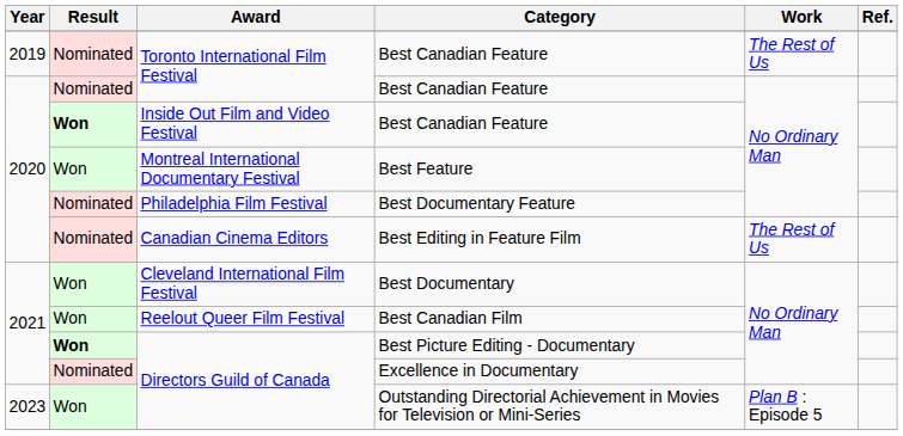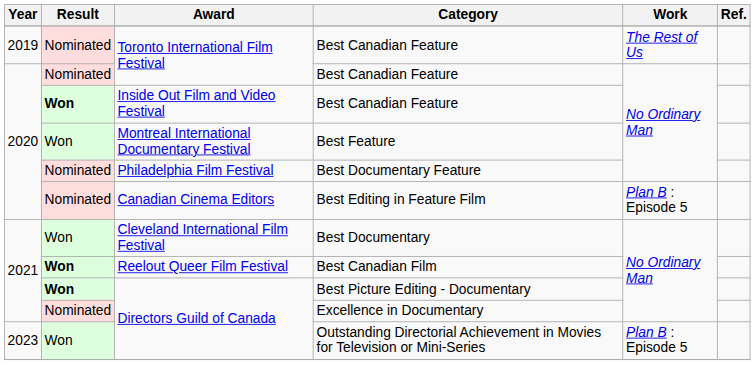Best Editing in Feature Film | Work: The Rest of Us -> Plan B : Episode 5
Best Canadian Film | Result: normal -> bold
